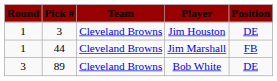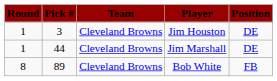Jim Marshall | Position: FB -> DE
Bob White | Round: 3 -> 8
Bob White | Position: DE -> FB
